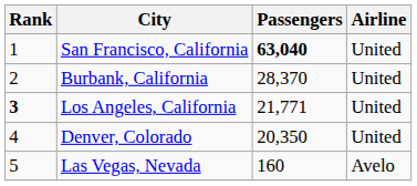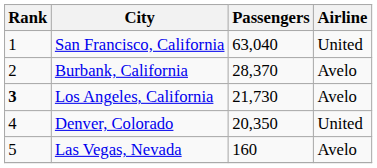San Francisco, California | Passengers: bold -> normal
Burbank, California | Airline: United -> Avelo
Los Angeles, California | Passengers: 21,771 -> 21,730
Los Angeles, California | Airline: United -> Avelo
